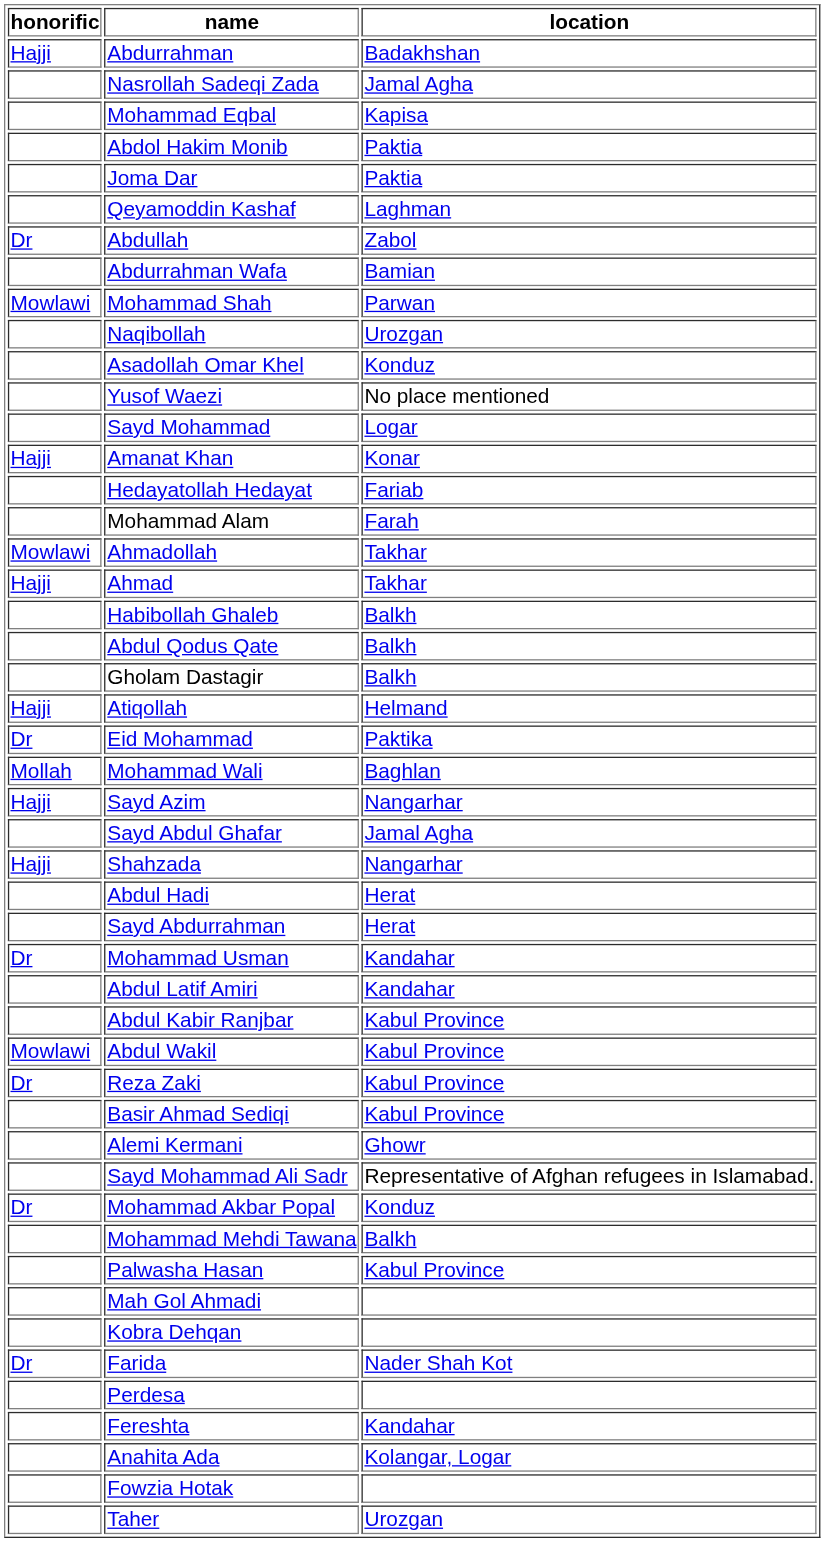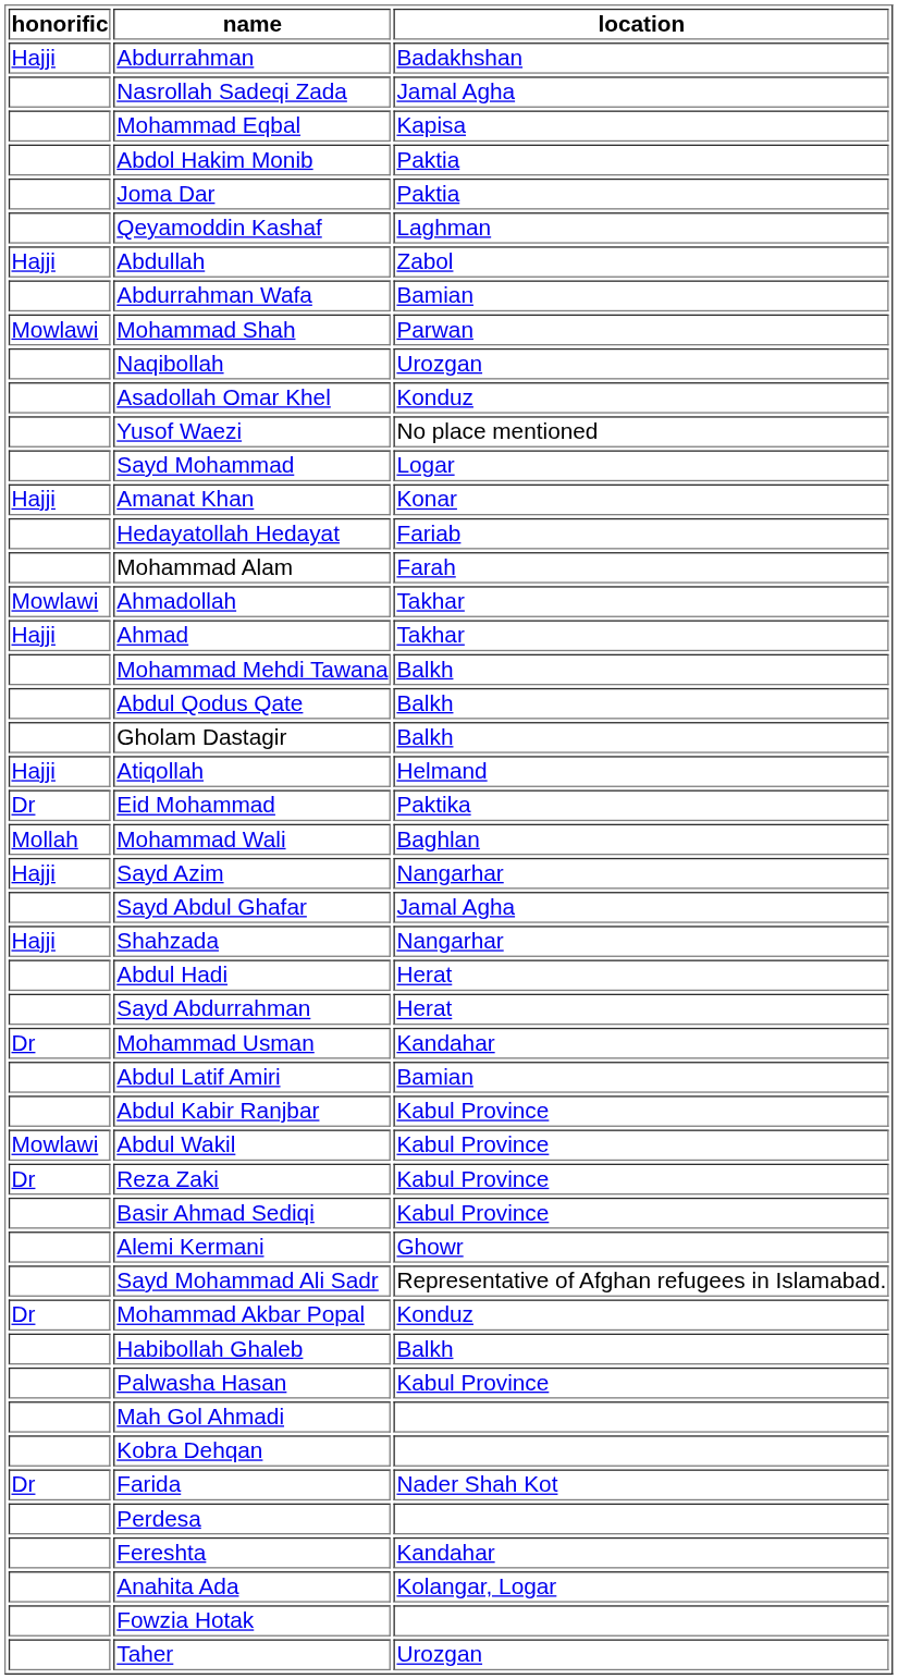Abdullah | honorific: Dr -> Hajji
rows swapped: Mohammad Mehdi Tawana <-> Habibollah Ghaleb
Abdul Latif Amiri | location: Kandahar -> Bamian
